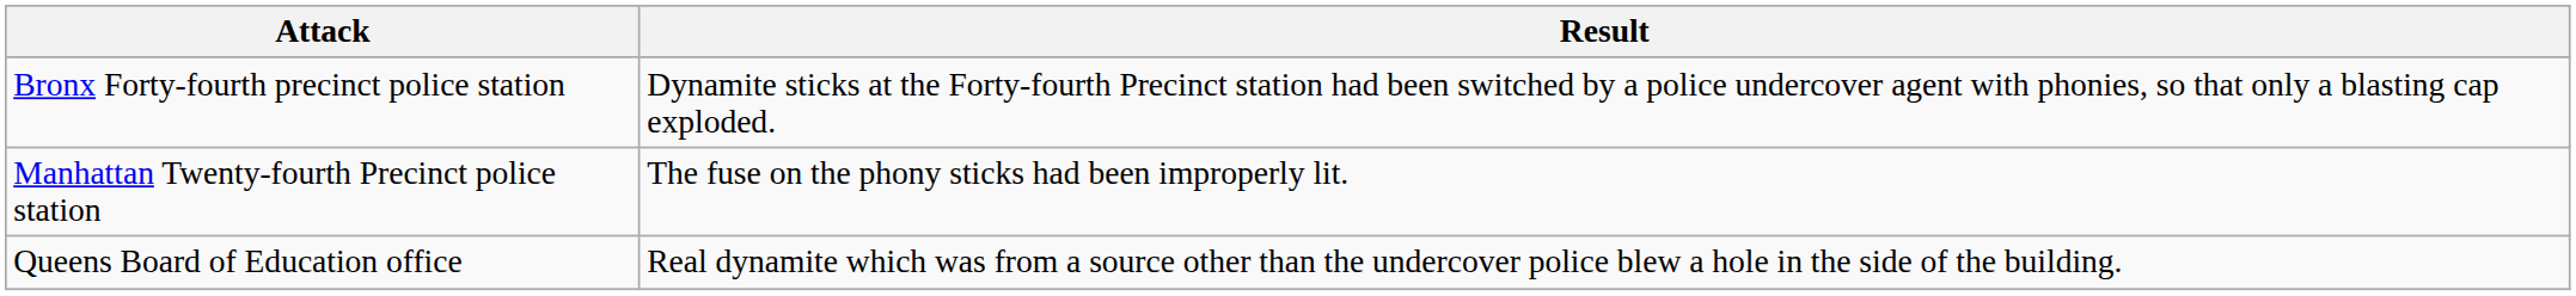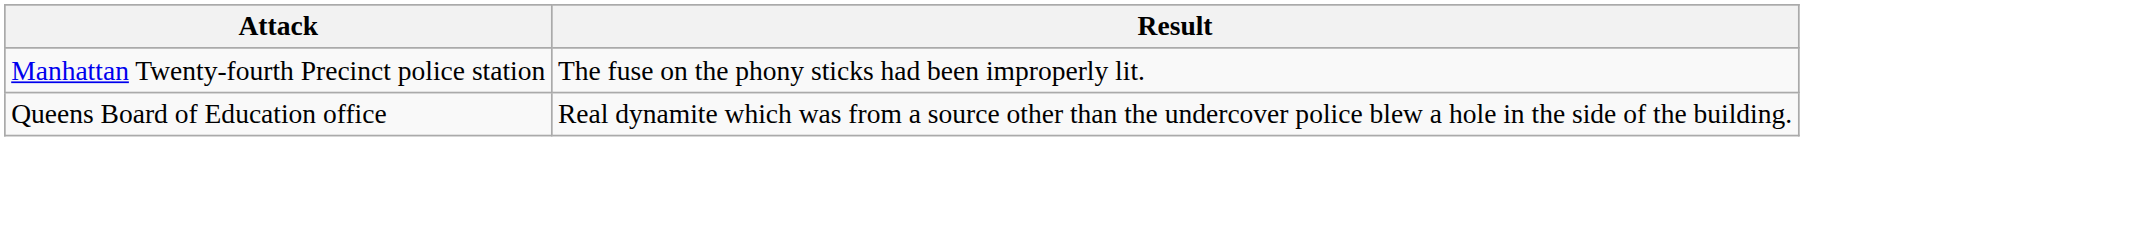- row: Bronx Forty-fourth precinct police station | Dynamite sticks at the Forty-fourth Precinct station had been switched by a police undercover agent with phonies, so that only a blasting cap exploded.
